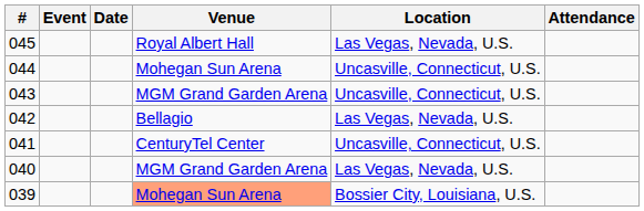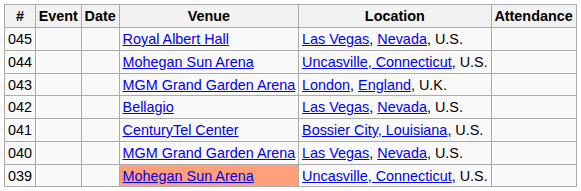043 | Location: Uncasville, Connecticut, U.S. -> London, England, U.K.
041 | Location: Uncasville, Connecticut, U.S. -> Bossier City, Louisiana, U.S.
039 | Location: Bossier City, Louisiana, U.S. -> Uncasville, Connecticut, U.S.
